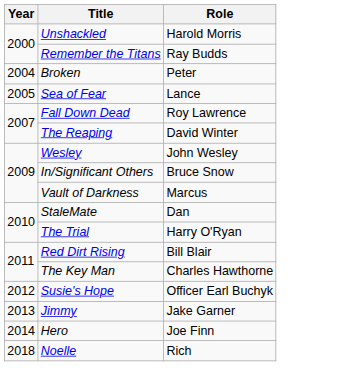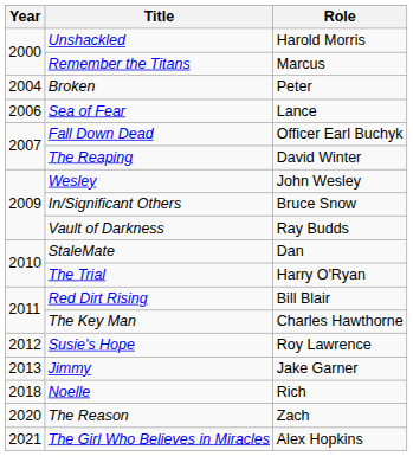Remember the Titans | Role: Ray Budds -> Marcus
Sea of Fear | Year: 2005 -> 2006
Fall Down Dead | Role: Roy Lawrence -> Officer Earl Buchyk
Vault of Darkness | Role: Marcus -> Ray Budds
Susie's Hope | Role: Officer Earl Buchyk -> Roy Lawrence
- row: 2014 | Hero | Joe Finn
+ row: 2020 | The Reason | Zach
+ row: 2021 | The Girl Who Believes in Miracles | Alex Hopkins
